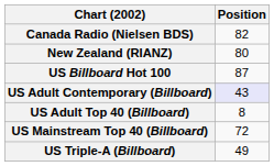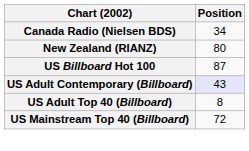Canada Radio (Nielsen BDS) | Position: 82 -> 34
- row: US Triple-A (Billboard) | 49
